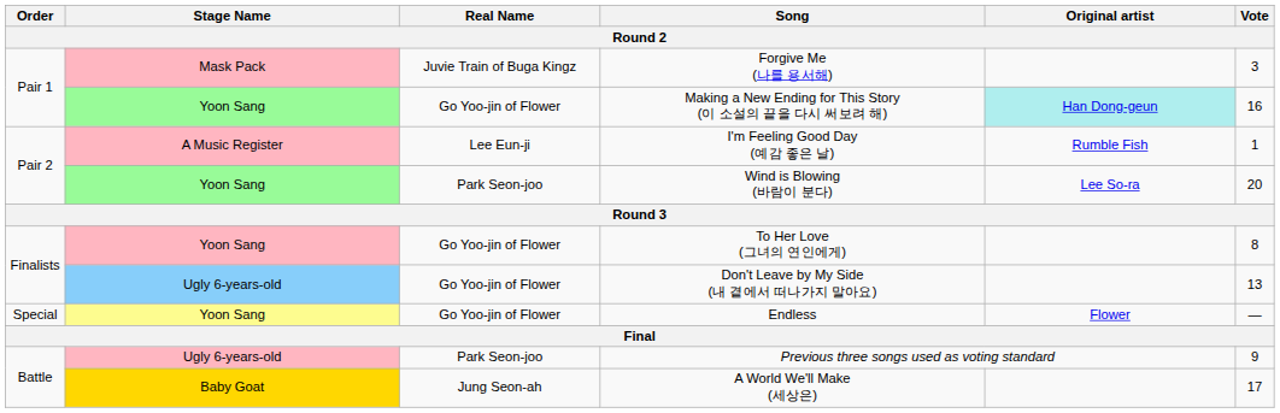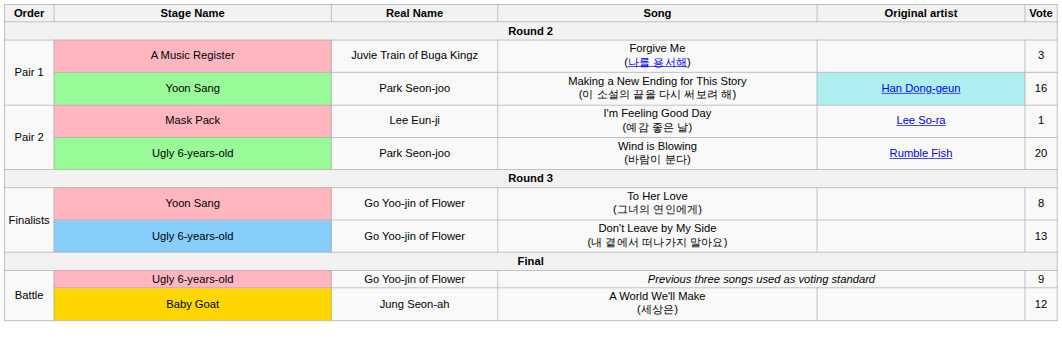Forgive Me (나를 용서해) | Stage Name: Mask Pack -> A Music Register
Making a New Ending for This Story (이 소설의 끝을 다시 써보려 해) | Real Name: Go Yoo-jin of Flower -> Park Seon-joo
I'm Feeling Good Day (예감 좋은 날) | Stage Name: A Music Register -> Mask Pack
I'm Feeling Good Day (예감 좋은 날) | Original artist: Rumble Fish -> Lee So-ra
Wind is Blowing (바람이 분다) | Stage Name: Yoon Sang -> Ugly 6-years-old
Wind is Blowing (바람이 분다) | Original artist: Lee So-ra -> Rumble Fish
- row: Special | Yoon Sang | Go Yoo-jin of Flower | Endless | Flower | —
Previous three songs used as voting standard | Real Name: Park Seon-joo -> Go Yoo-jin of Flower
A World We'll Make (세상은) | Vote: 17 -> 12
